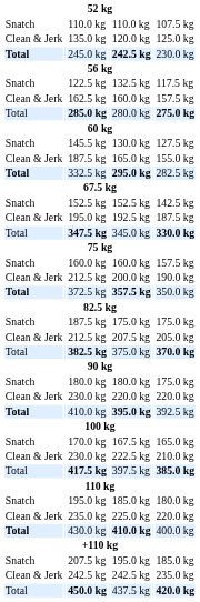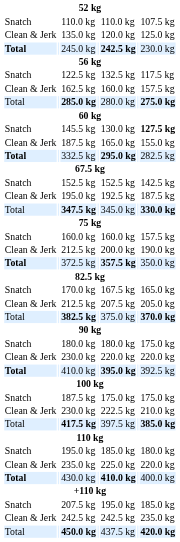145.5 kg | column 7: normal -> bold
rows swapped: 170.0 kg <-> Snatch / 187.5 kg
